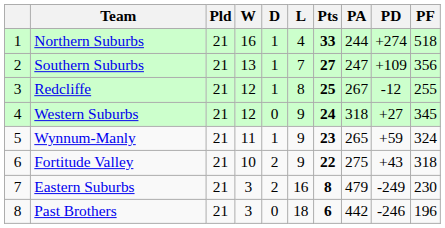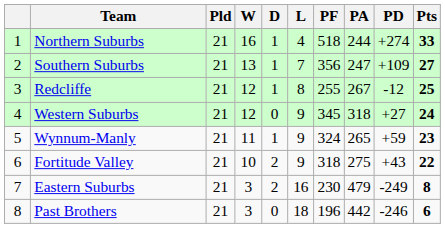columns swapped: PF <-> Pts
